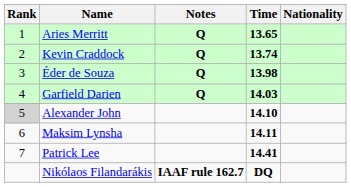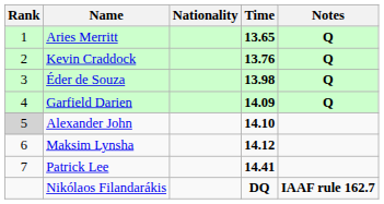columns swapped: Nationality <-> Notes
Kevin Craddock | Time: 13.74 -> 13.76
Garfield Darien | Time: 14.03 -> 14.09
Maksim Lynsha | Time: 14.11 -> 14.12
